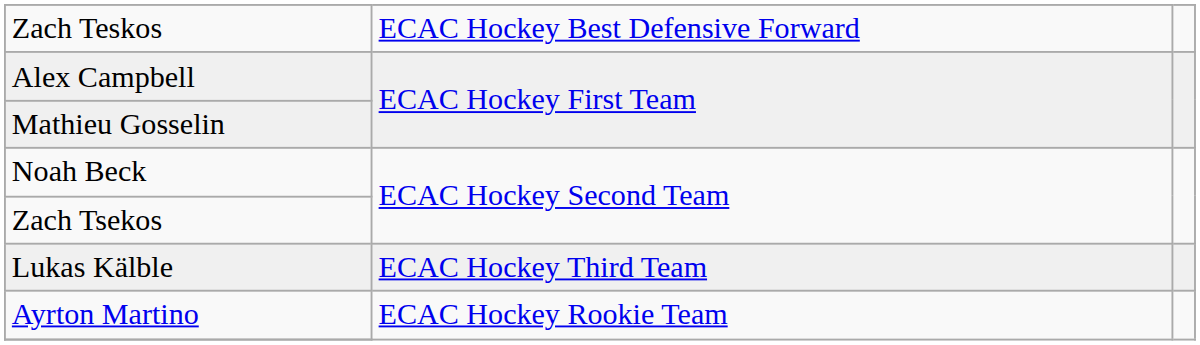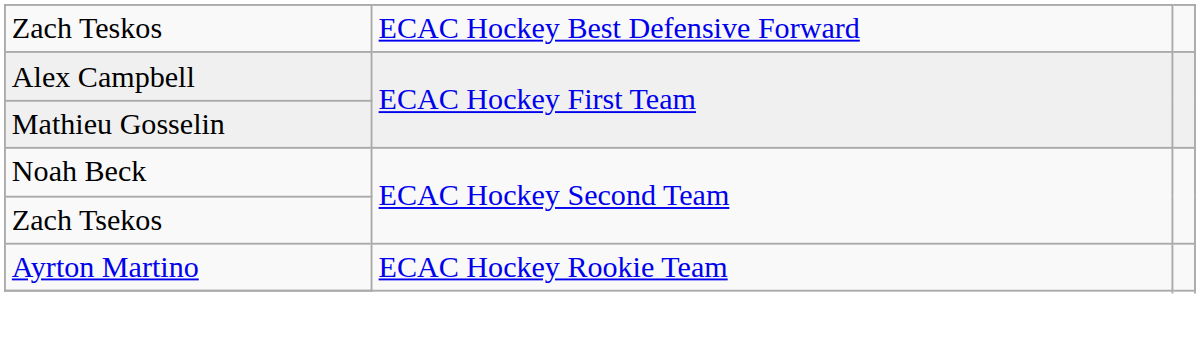- row: Lukas Kälble | ECAC Hockey Third Team
